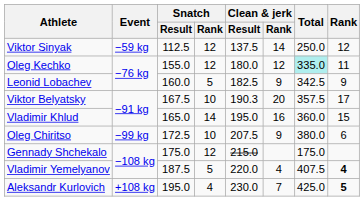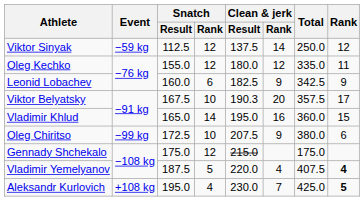Oleg Kechko | Total: paleturquoise background -> no background
Leonid Lobachev | Snatch / Rank: 5 -> 6
